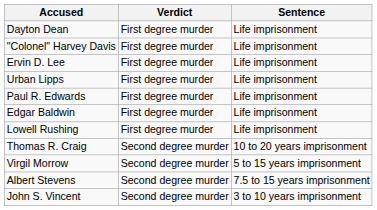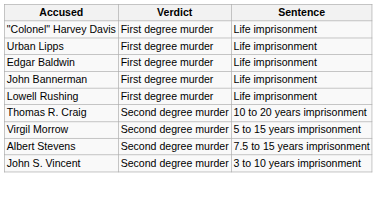- row: Dayton Dean | First degree murder | Life imprisonment
- row: Ervin D. Lee | First degree murder | Life imprisonment
- row: Paul R. Edwards | First degree murder | Life imprisonment
+ row: John Bannerman | First degree murder | Life imprisonment
